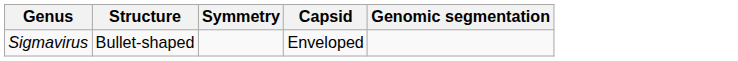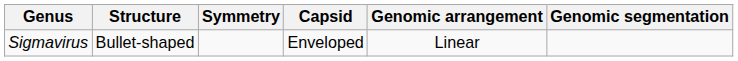+ column: Genomic arrangement | Linear
